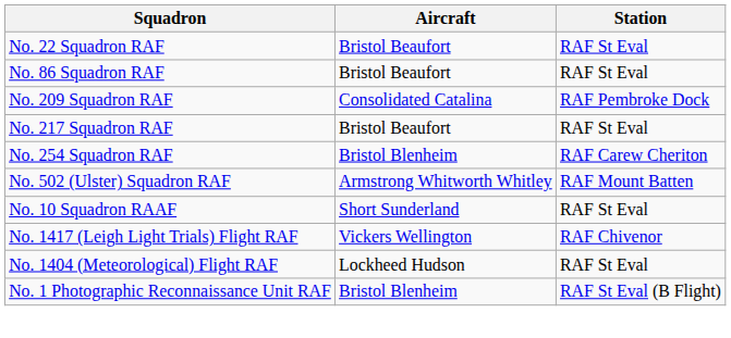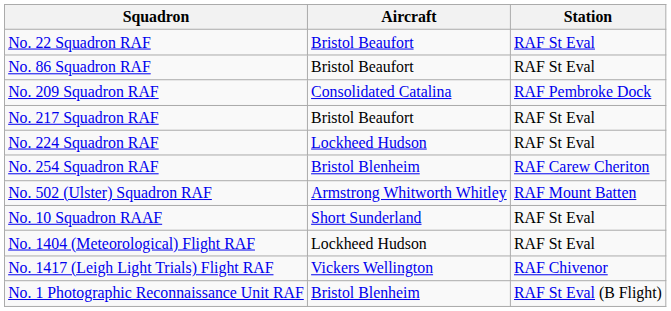+ row: No. 224 Squadron RAF | Lockheed Hudson | RAF St Eval
rows swapped: No. 1404 (Meteorological) Flight RAF <-> No. 1417 (Leigh Light Trials) Flight RAF
